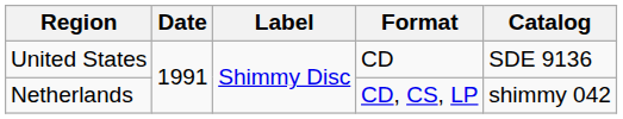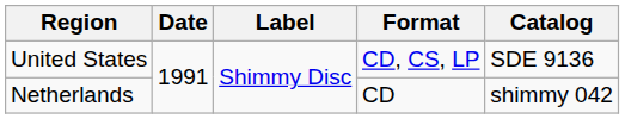United States | Format: CD -> CD, CS, LP
Netherlands | Format: CD, CS, LP -> CD
